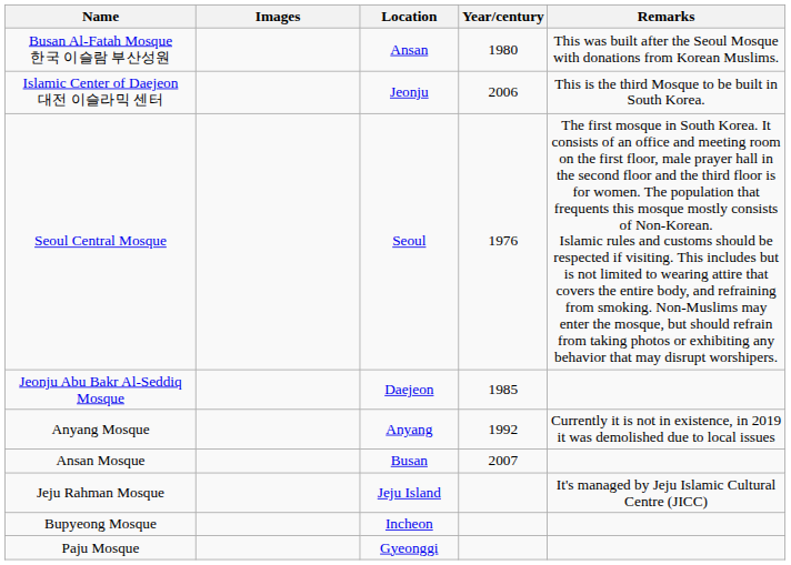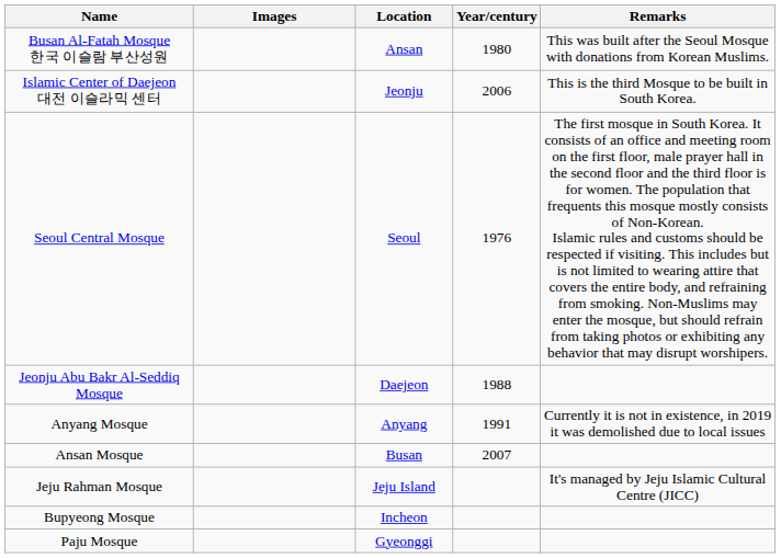Jeonju Abu Bakr Al‑Seddiq Mosque | Year/century: 1985 -> 1988
Anyang Mosque | Year/century: 1992 -> 1991
